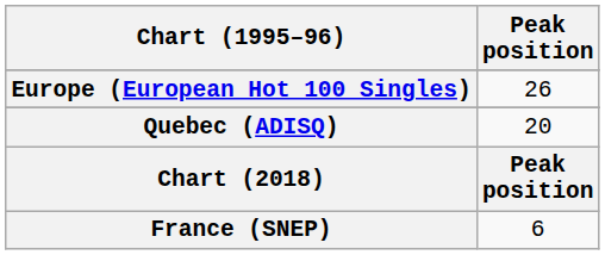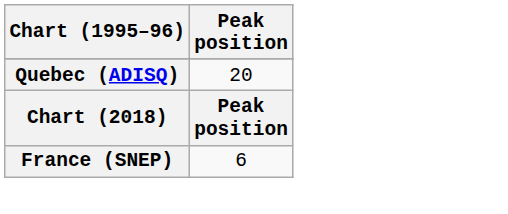- row: Europe (European Hot 100 Singles) | 26
